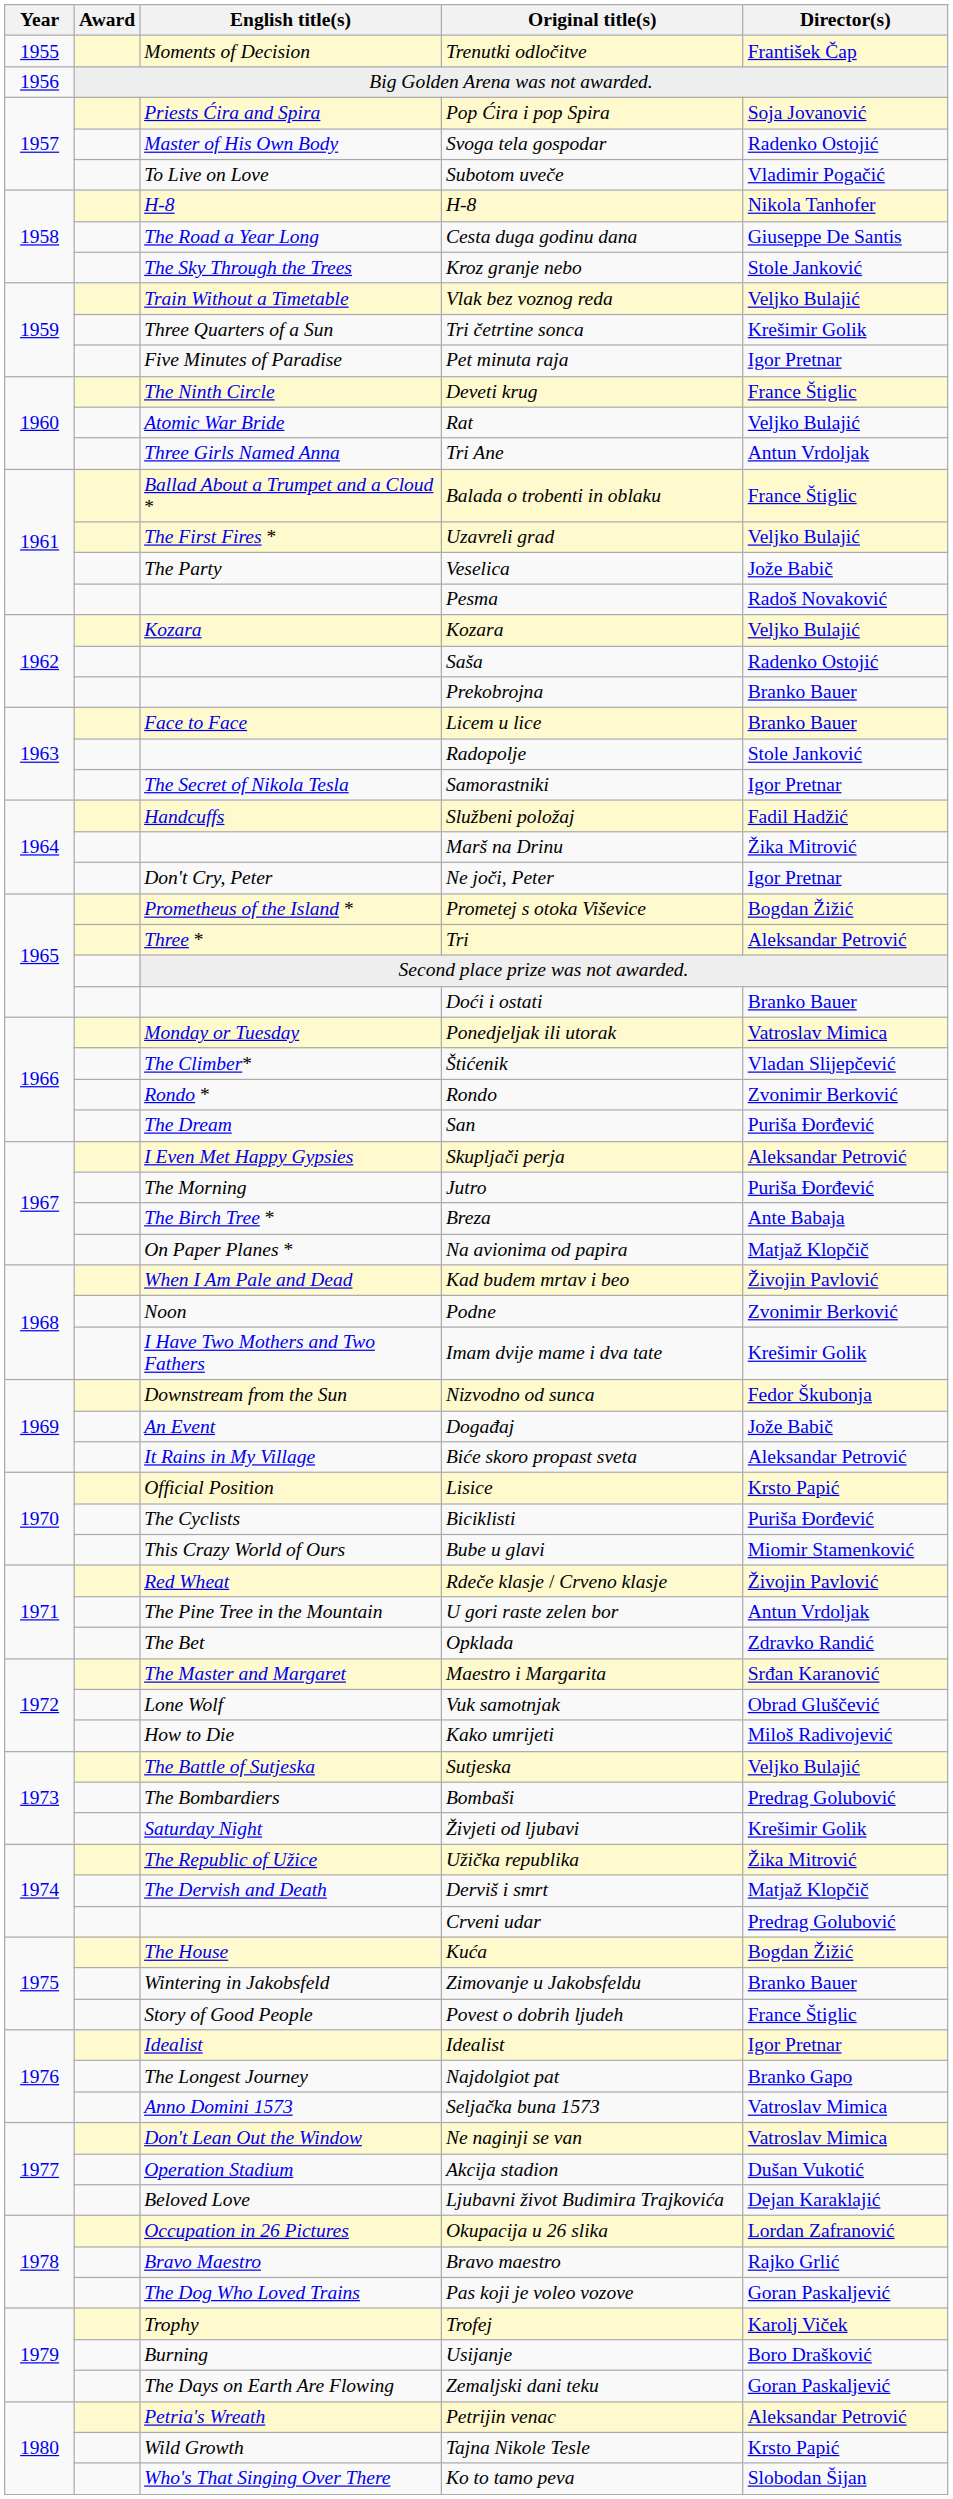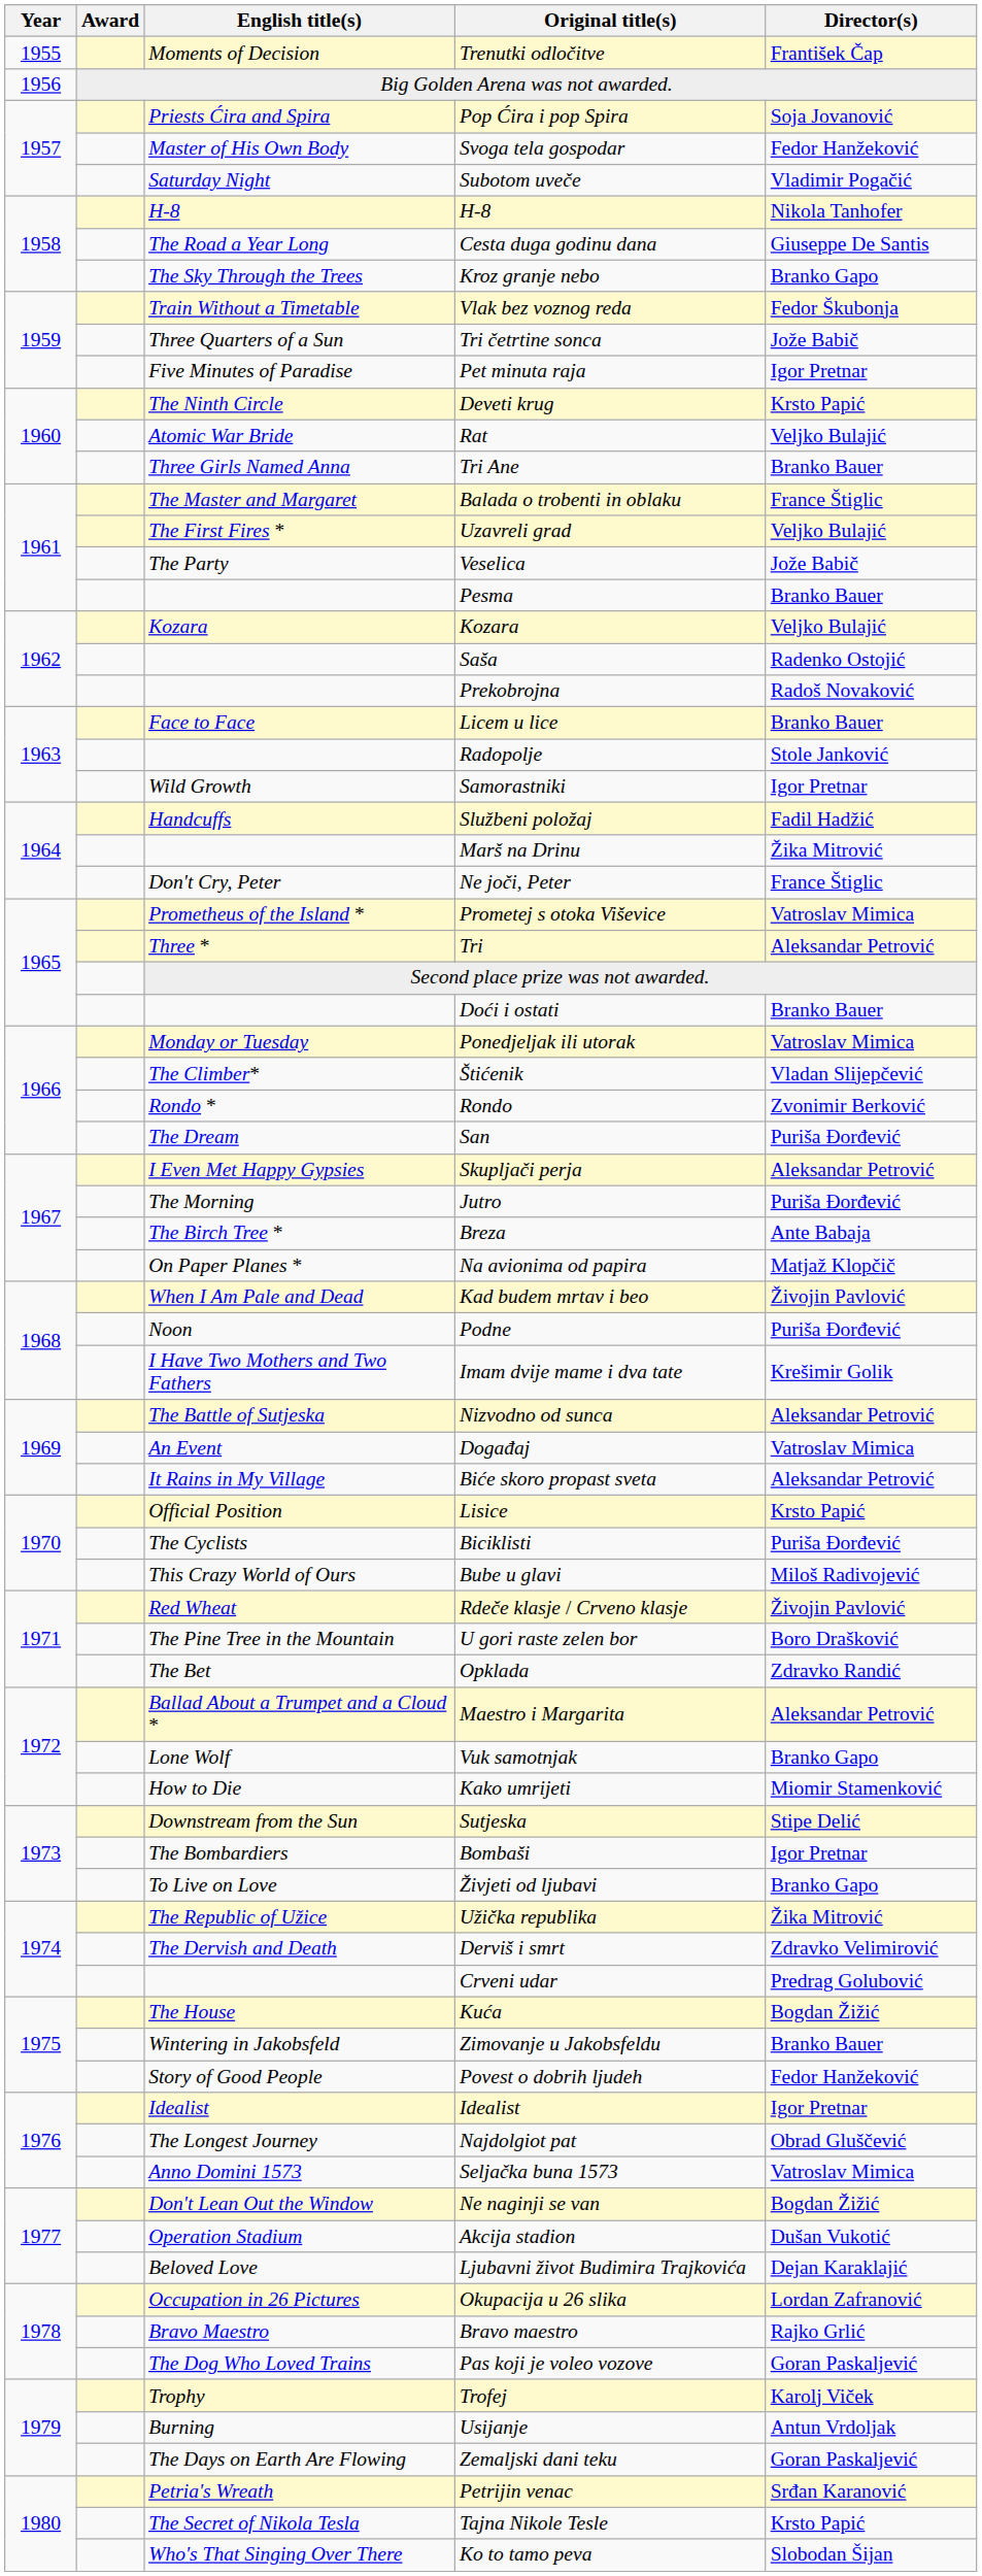Svoga tela gospodar | Director(s): Radenko Ostojić -> Fedor Hanžeković
Subotom uveče | English title(s): To Live on Love -> Saturday Night
Kroz granje nebo | Director(s): Stole Janković -> Branko Gapo
Vlak bez voznog reda | Director(s): Veljko Bulajić -> Fedor Škubonja
Tri četrtine sonca | Director(s): Krešimir Golik -> Jože Babič
Deveti krug | Director(s): France Štiglic -> Krsto Papić
Tri Ane | Director(s): Antun Vrdoljak -> Branko Bauer
Balada o trobenti in oblaku | English title(s): Ballad About a Trumpet and a Cloud * -> The Master and Margaret
Pesma | Director(s): Radoš Novaković -> Branko Bauer
Prekobrojna | Director(s): Branko Bauer -> Radoš Novaković
Samorastniki | English title(s): The Secret of Nikola Tesla -> Wild Growth
Ne joči, Peter | Director(s): Igor Pretnar -> France Štiglic
Prometej s otoka Viševice | Director(s): Bogdan Žižić -> Vatroslav Mimica
Podne | Director(s): Zvonimir Berković -> Puriša Đorđević
Nizvodno od sunca | English title(s): Downstream from the Sun -> The Battle of Sutjeska
Nizvodno od sunca | Director(s): Fedor Škubonja -> Aleksandar Petrović
Događaj | Director(s): Jože Babič -> Vatroslav Mimica
Bube u glavi | Director(s): Miomir Stamenković -> Miloš Radivojević
U gori raste zelen bor | Director(s): Antun Vrdoljak -> Boro Drašković
Maestro i Margarita | English title(s): The Master and Margaret -> Ballad About a Trumpet and a Cloud *
Maestro i Margarita | Director(s): Srđan Karanović -> Aleksandar Petrović
Vuk samotnjak | Director(s): Obrad Gluščević -> Branko Gapo
Kako umrijeti | Director(s): Miloš Radivojević -> Miomir Stamenković
Sutjeska | English title(s): The Battle of Sutjeska -> Downstream from the Sun
Sutjeska | Director(s): Veljko Bulajić -> Stipe Delić
Bombaši | Director(s): Predrag Golubović -> Igor Pretnar
Živjeti od ljubavi | English title(s): Saturday Night -> To Live on Love
Živjeti od ljubavi | Director(s): Krešimir Golik -> Branko Gapo
Derviš i smrt | Director(s): Matjaž Klopčič -> Zdravko Velimirović
Povest o dobrih ljudeh | Director(s): France Štiglic -> Fedor Hanžeković
Najdolgiot pat | Director(s): Branko Gapo -> Obrad Gluščević
Ne naginji se van | Director(s): Vatroslav Mimica -> Bogdan Žižić
Usijanje | Director(s): Boro Drašković -> Antun Vrdoljak
Petrijin venac | Director(s): Aleksandar Petrović -> Srđan Karanović
Tajna Nikole Tesle | English title(s): Wild Growth -> The Secret of Nikola Tesla
